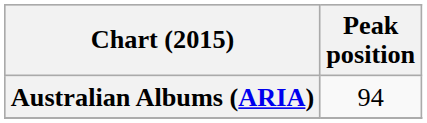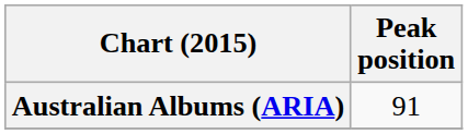Australian Albums (ARIA) | Peak position: 94 -> 91
